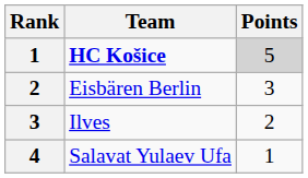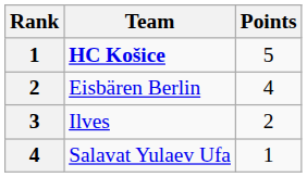HC Košice | Points: lightgrey background -> no background
Eisbären Berlin | Points: 3 -> 4
